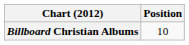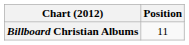Billboard Christian Albums | Position: 10 -> 11
